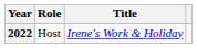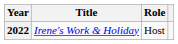columns swapped: Title <-> Role
